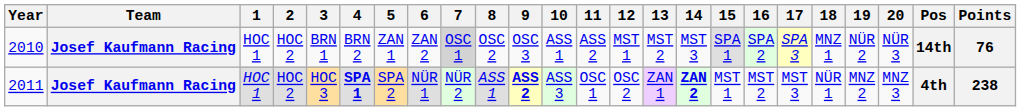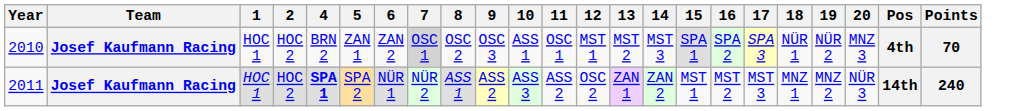- column: 3 | BRN 1 | HOC 3
2010 | 11: ASS 2 -> OSC 1
2010 | 18: MNZ 1 -> NÜR 1
2010 | 20: NÜR 3 -> MNZ 3
2010 | Pos: 14th -> 4th
2010 | Points: 76 -> 70
2011 | 9: bold -> normal
2011 | 11: OSC 1 -> ASS 2
2011 | 14: bold -> normal
2011 | 18: NÜR 1 -> MNZ 1
2011 | 20: MNZ 3 -> NÜR 3
2011 | Pos: 4th -> 14th
2011 | Points: 238 -> 240
